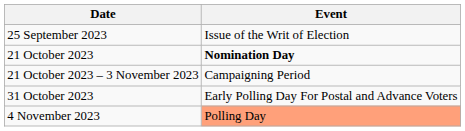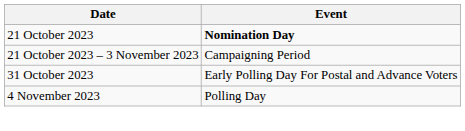- row: 25 September 2023 | Issue of the Writ of Election
4 November 2023 | Event: lightsalmon background -> no background
